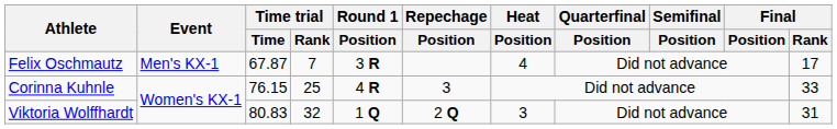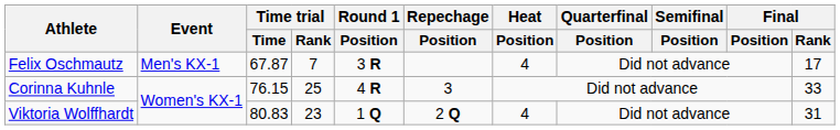Viktoria Wolffhardt | Time trial / Rank: 32 -> 23
Viktoria Wolffhardt | Heat / Position: 3 -> 4
